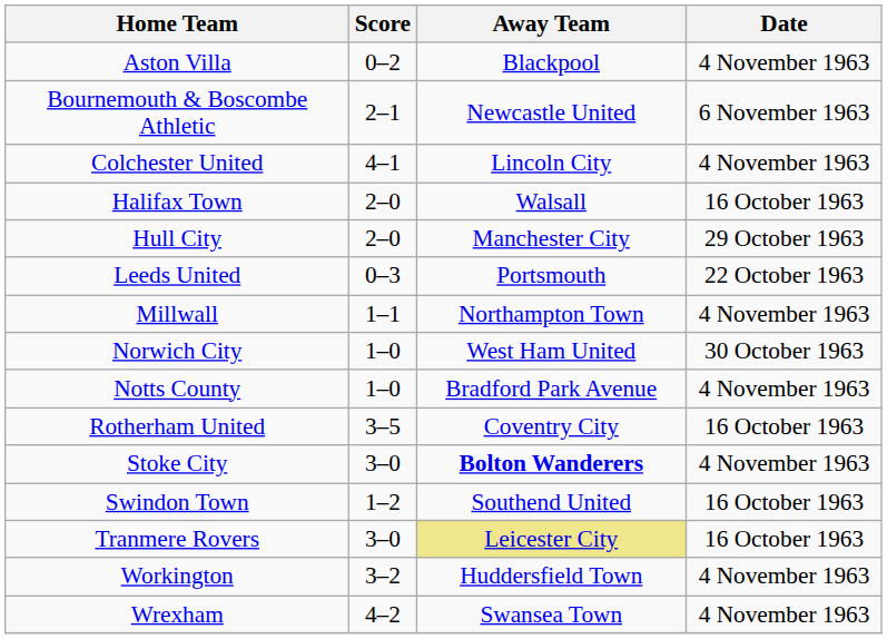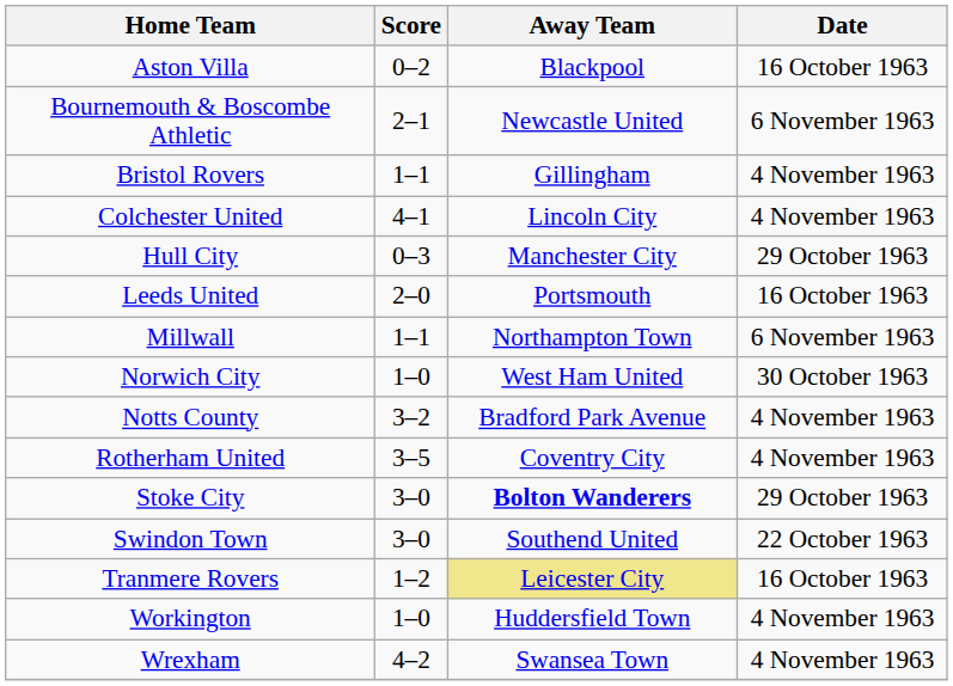Aston Villa | Date: 4 November 1963 -> 16 October 1963
+ row: Bristol Rovers | 1–1 | Gillingham | 4 November 1963
- row: Halifax Town | 2–0 | Walsall | 16 October 1963
Hull City | Score: 2–0 -> 0–3
Leeds United | Score: 0–3 -> 2–0
Leeds United | Date: 22 October 1963 -> 16 October 1963
Millwall | Date: 4 November 1963 -> 6 November 1963
Notts County | Score: 1–0 -> 3–2
Rotherham United | Date: 16 October 1963 -> 4 November 1963
Stoke City | Date: 4 November 1963 -> 29 October 1963
Swindon Town | Score: 1–2 -> 3–0
Swindon Town | Date: 16 October 1963 -> 22 October 1963
Tranmere Rovers | Score: 3–0 -> 1–2
Workington | Score: 3–2 -> 1–0
